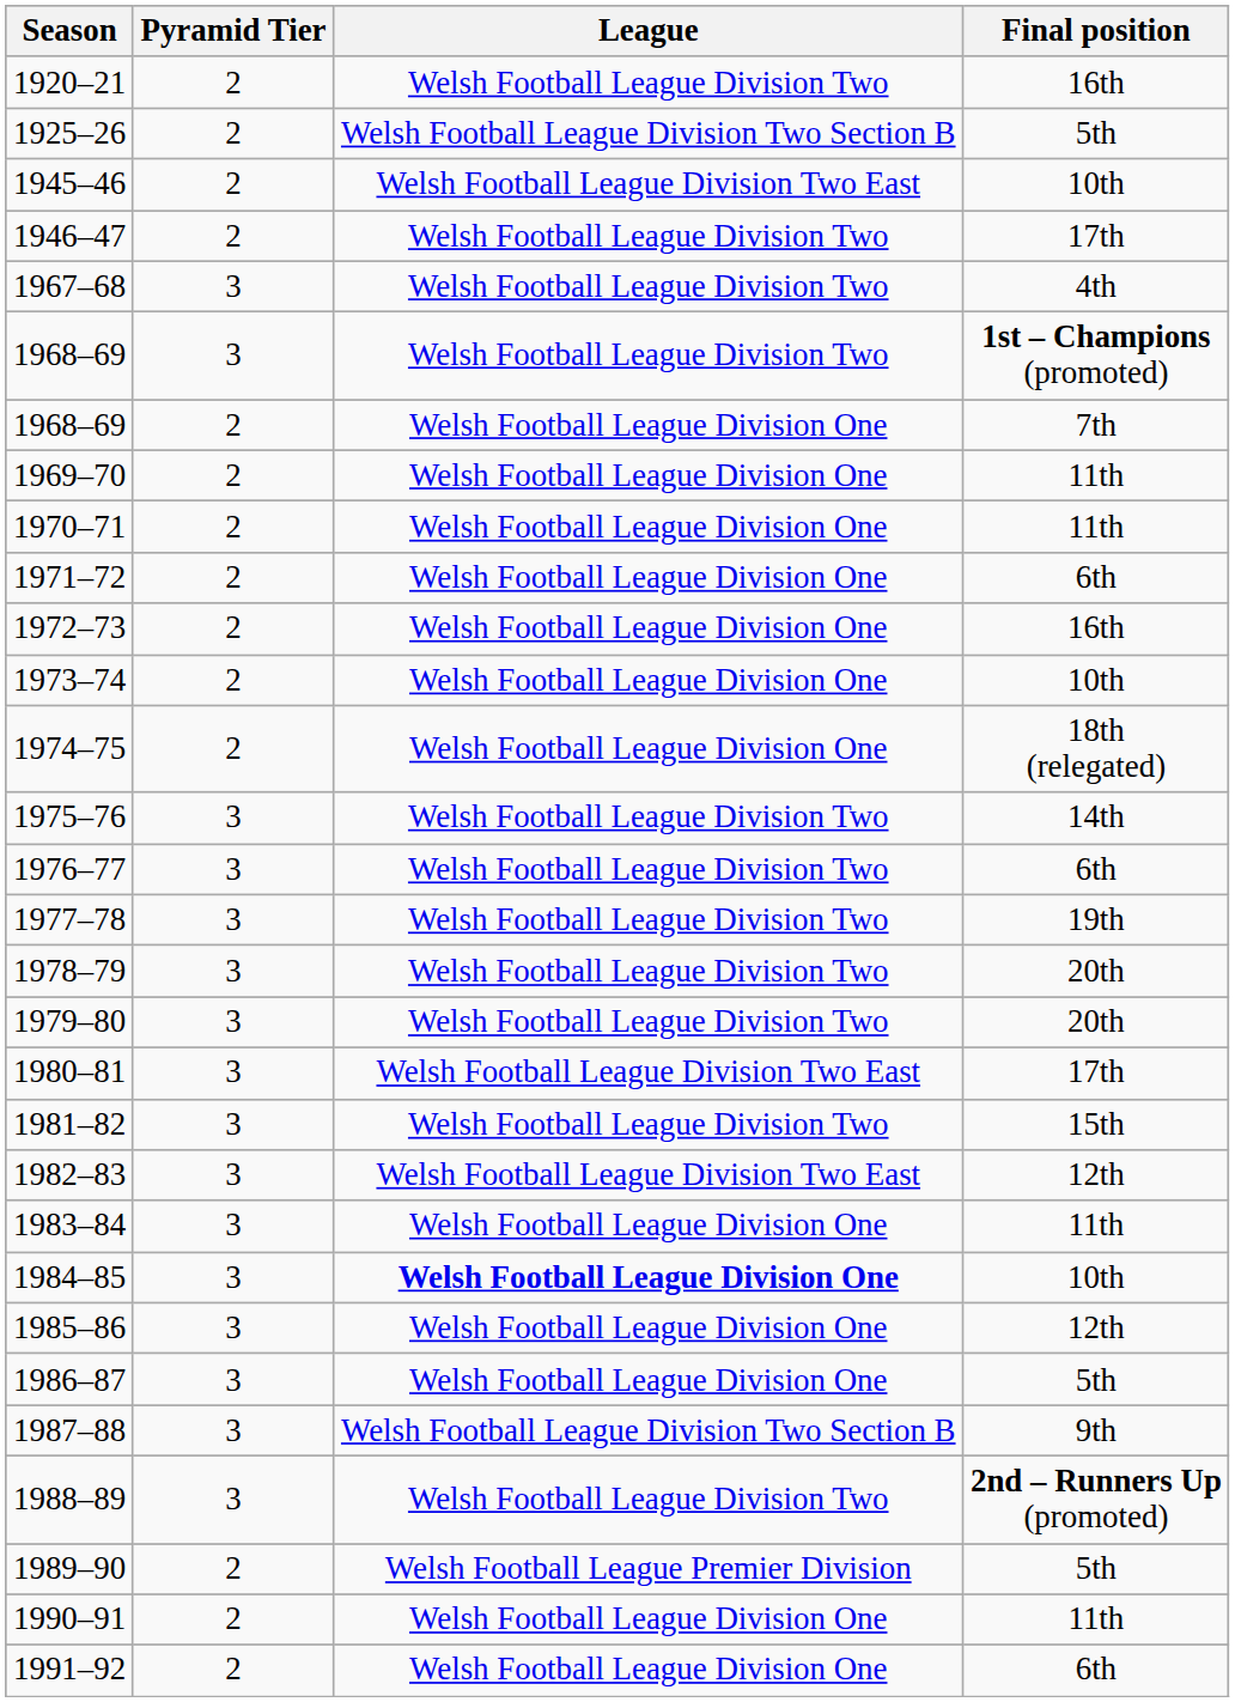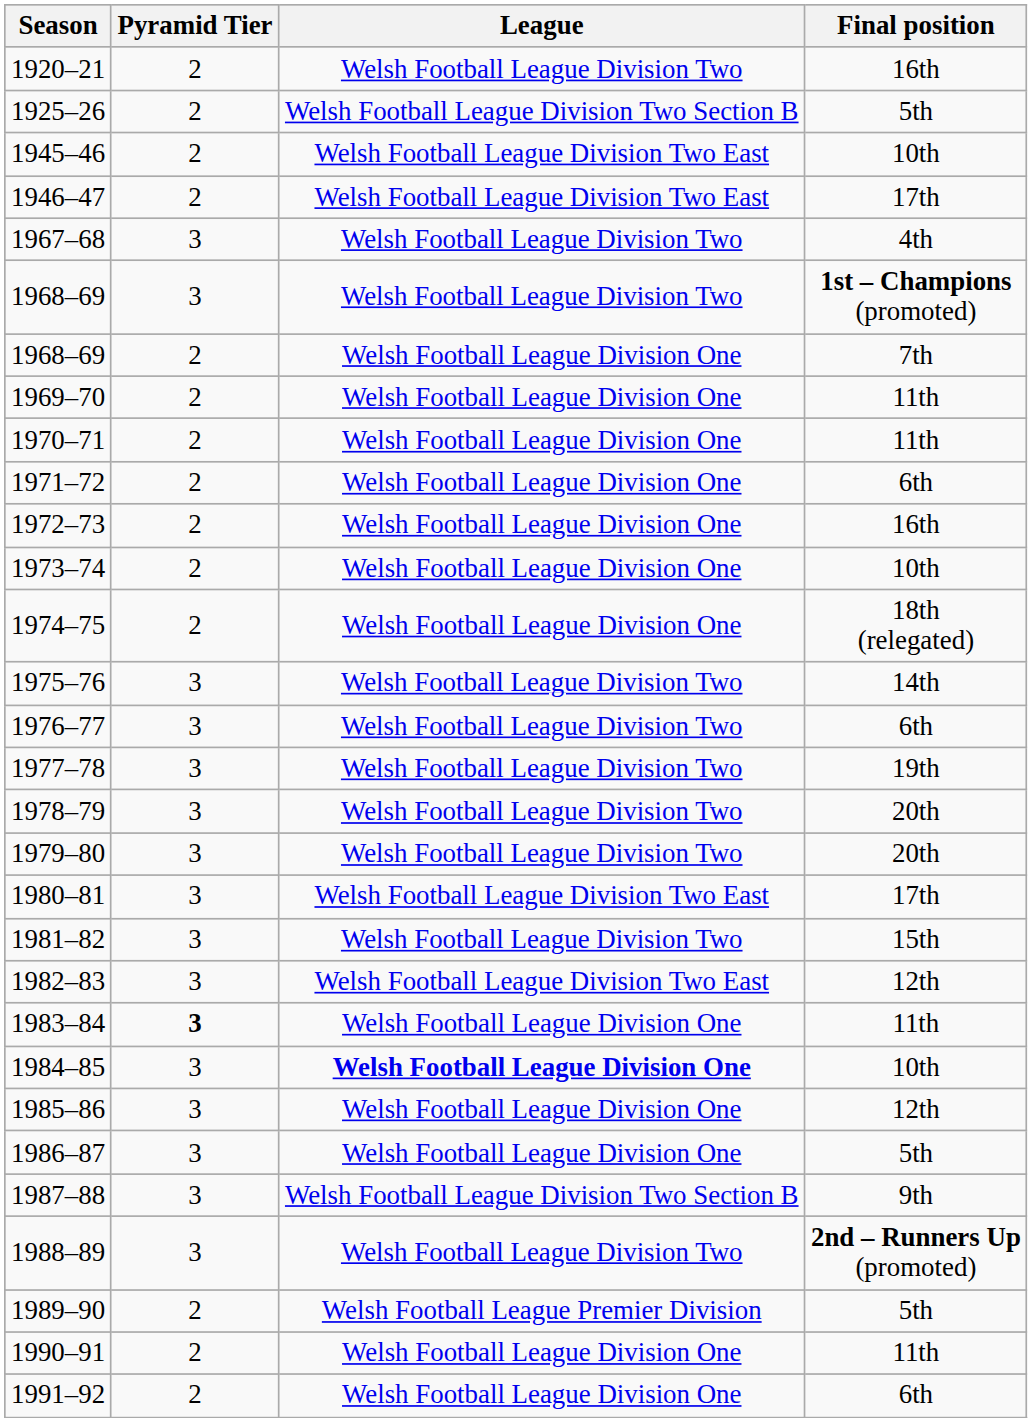1946–47 | League: Welsh Football League Division Two -> Welsh Football League Division Two East
1983–84 | Pyramid Tier: normal -> bold
